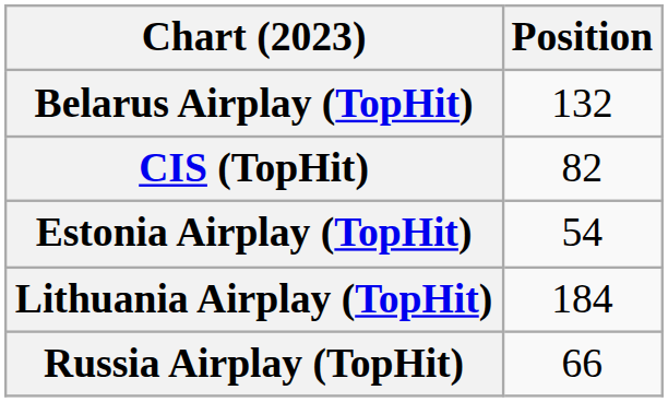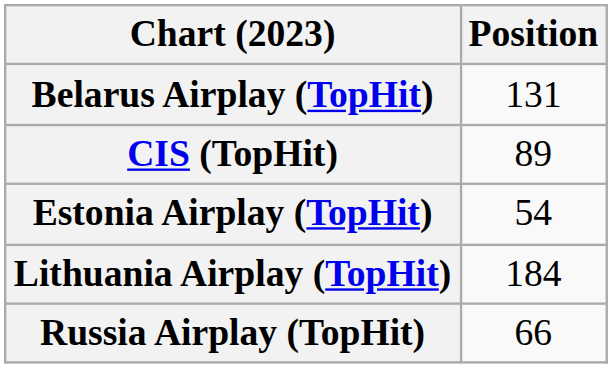Belarus Airplay (TopHit) | Position: 132 -> 131
CIS (TopHit) | Position: 82 -> 89
